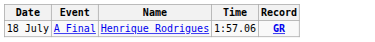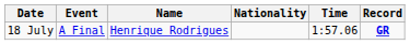+ column: Nationality
